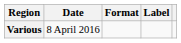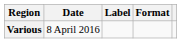columns swapped: Format <-> Label
